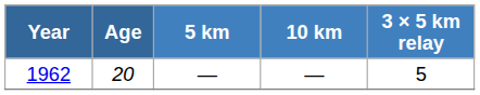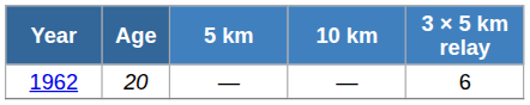1962 | 3 × 5 km relay: 5 -> 6
